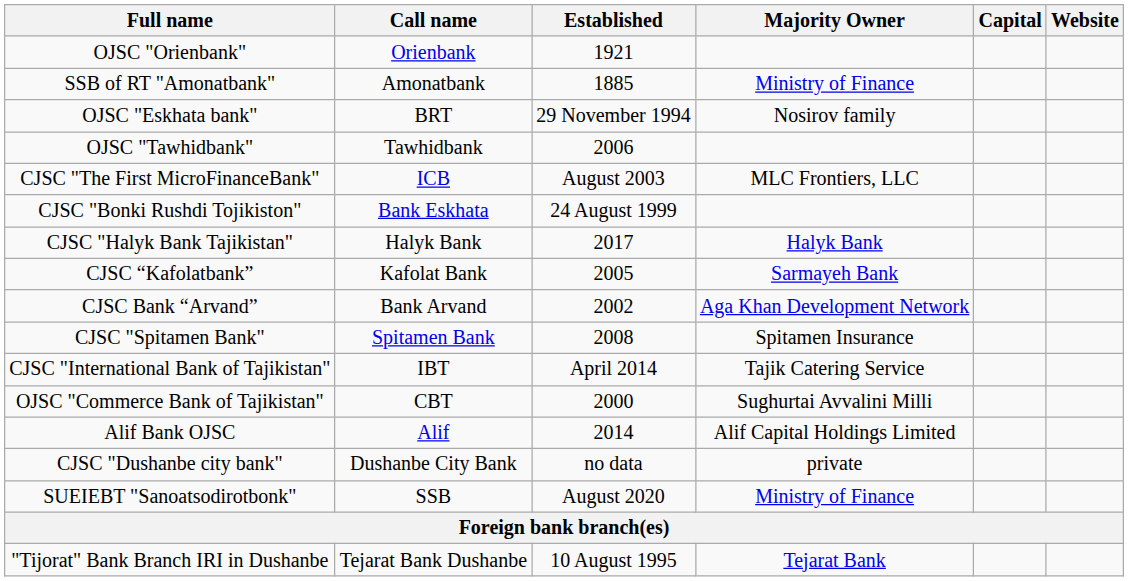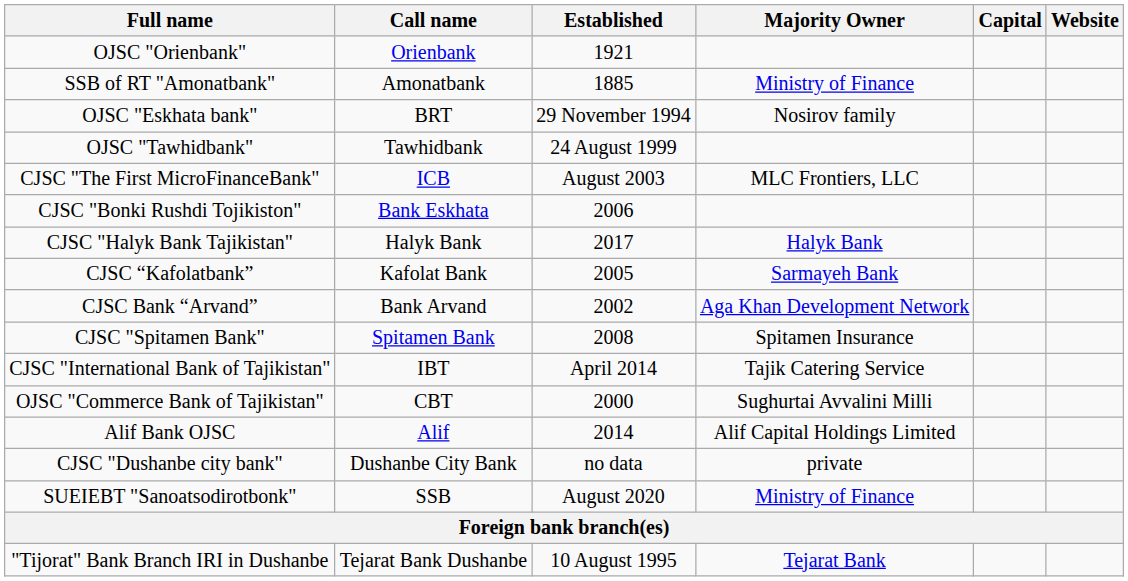OJSC "Tawhidbank" | Established: 2006 -> 24 August 1999
CJSC "Bonki Rushdi Tojikiston" | Established: 24 August 1999 -> 2006
